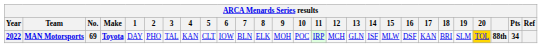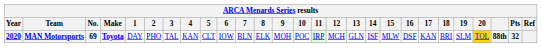MAN Motorsports | Year: 2022 -> 2020
MAN Motorsports | Pts: 34 -> 32
